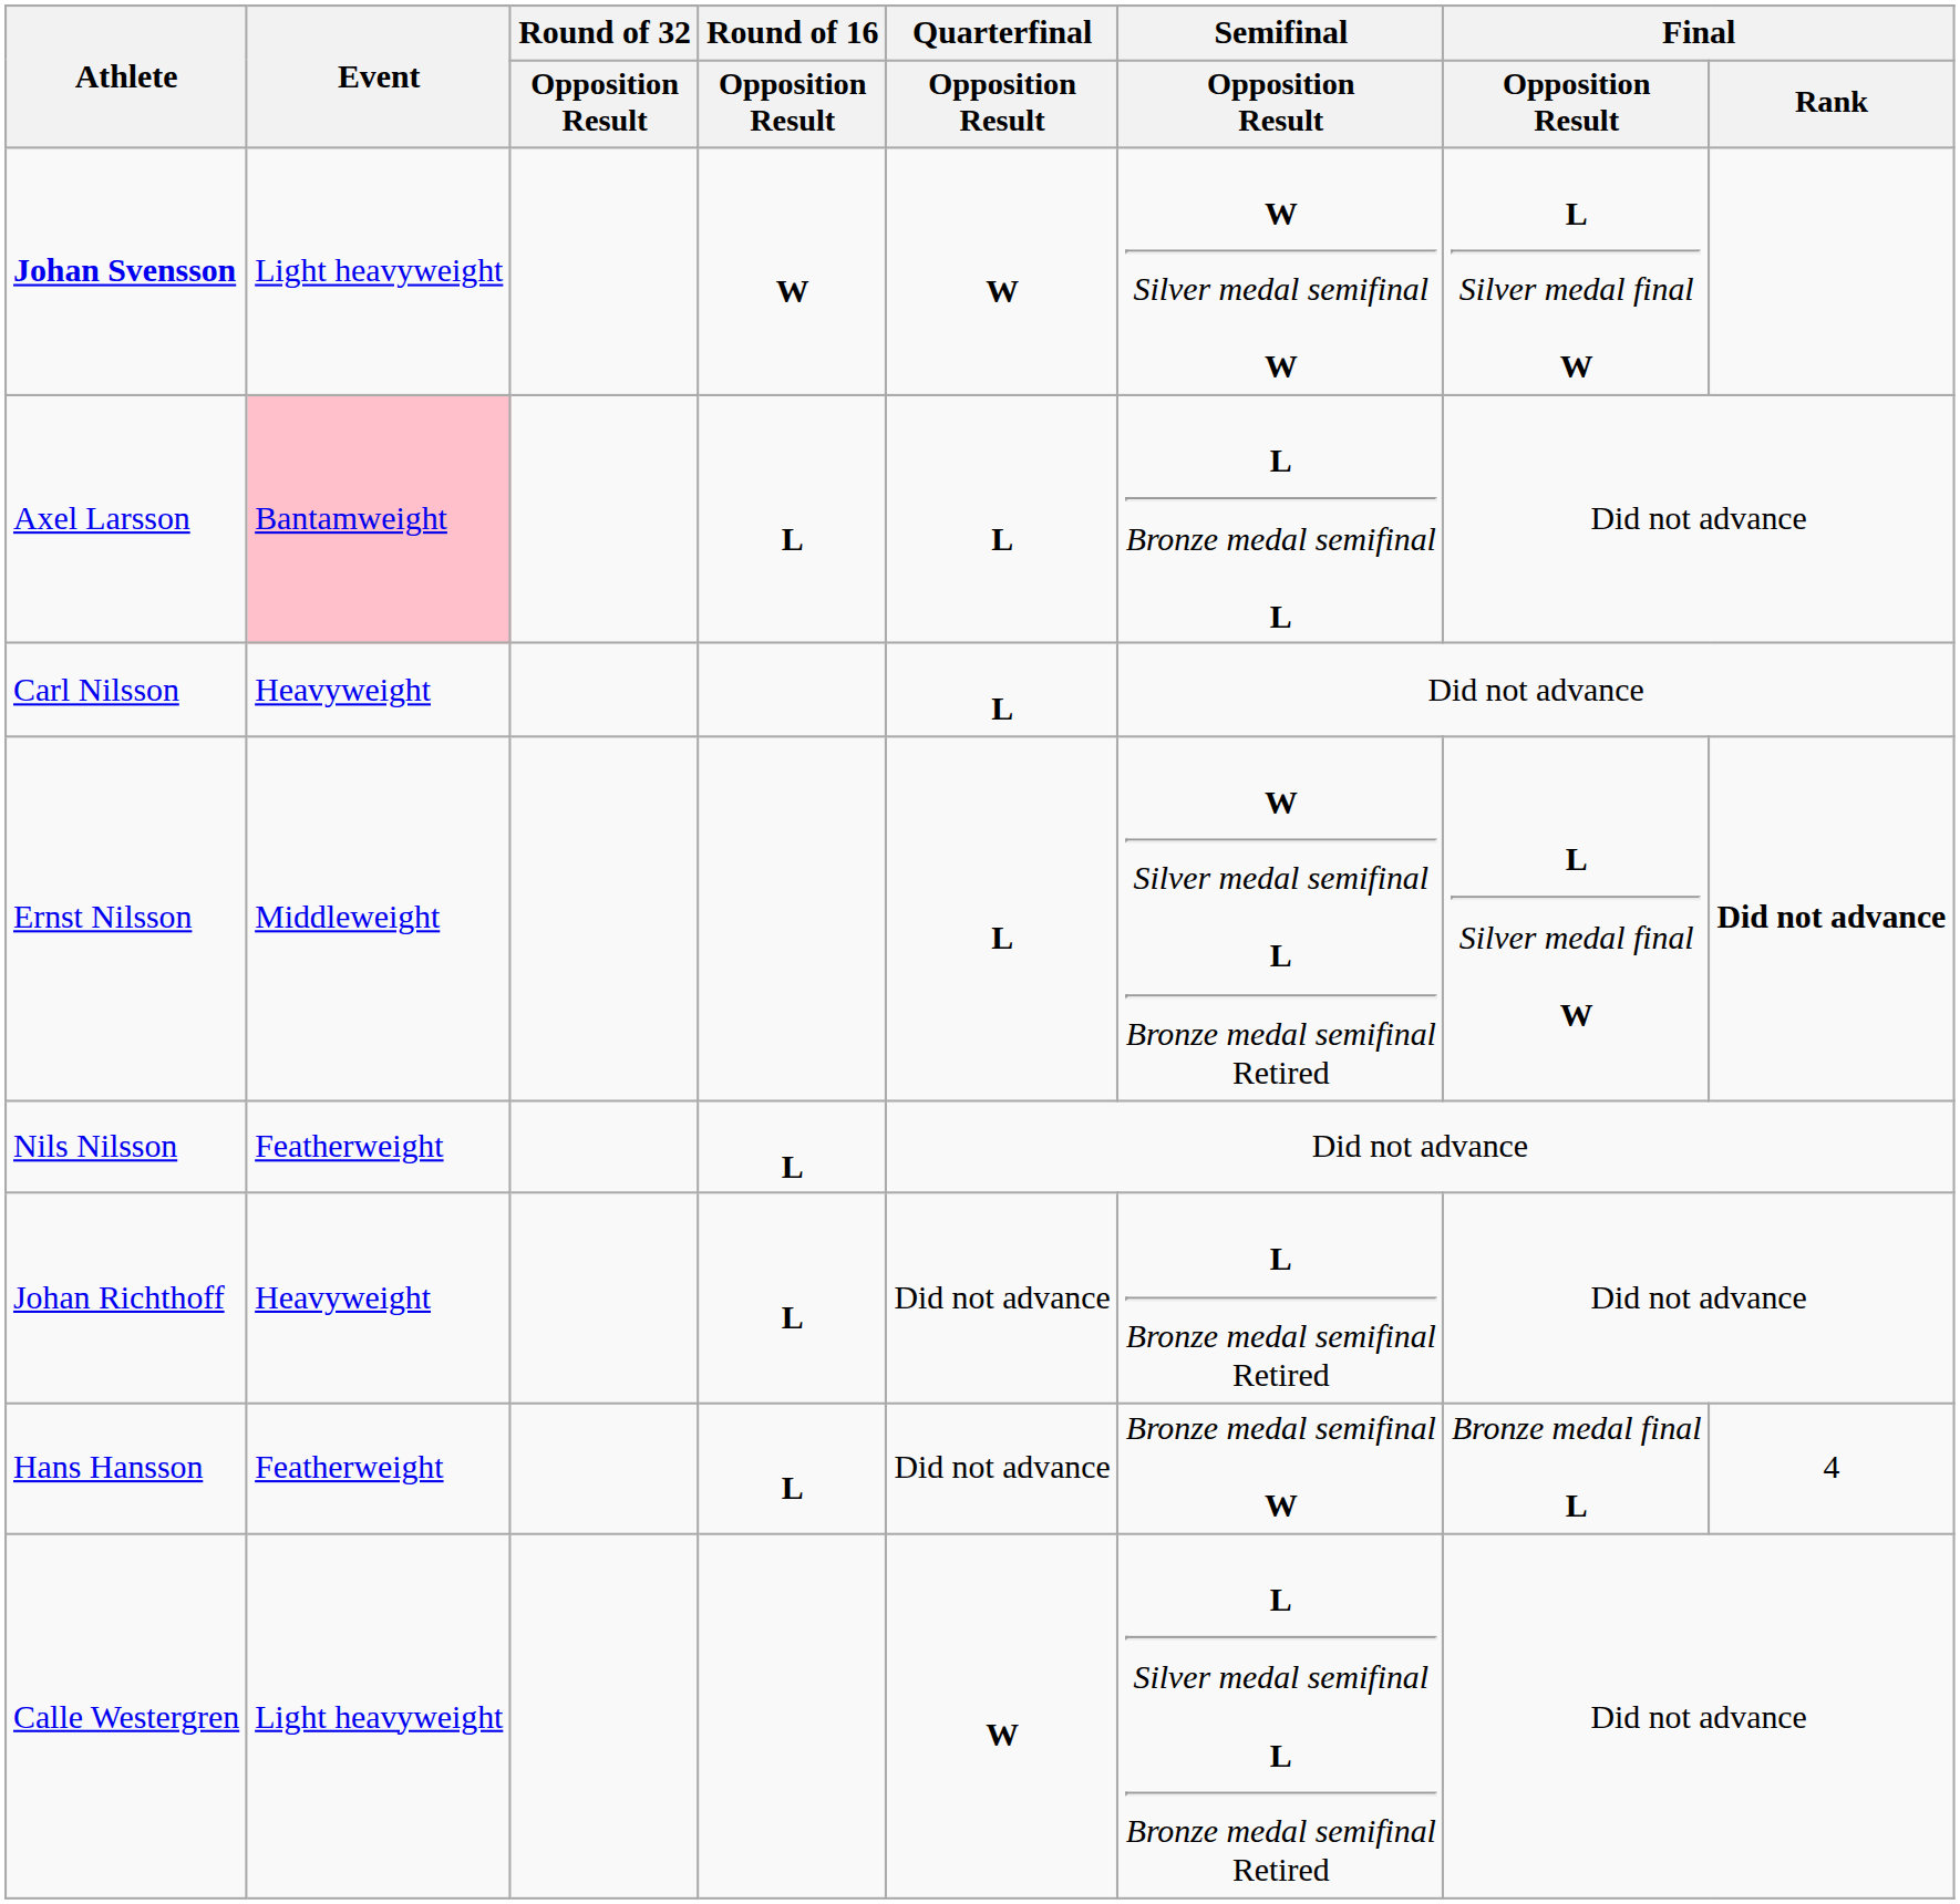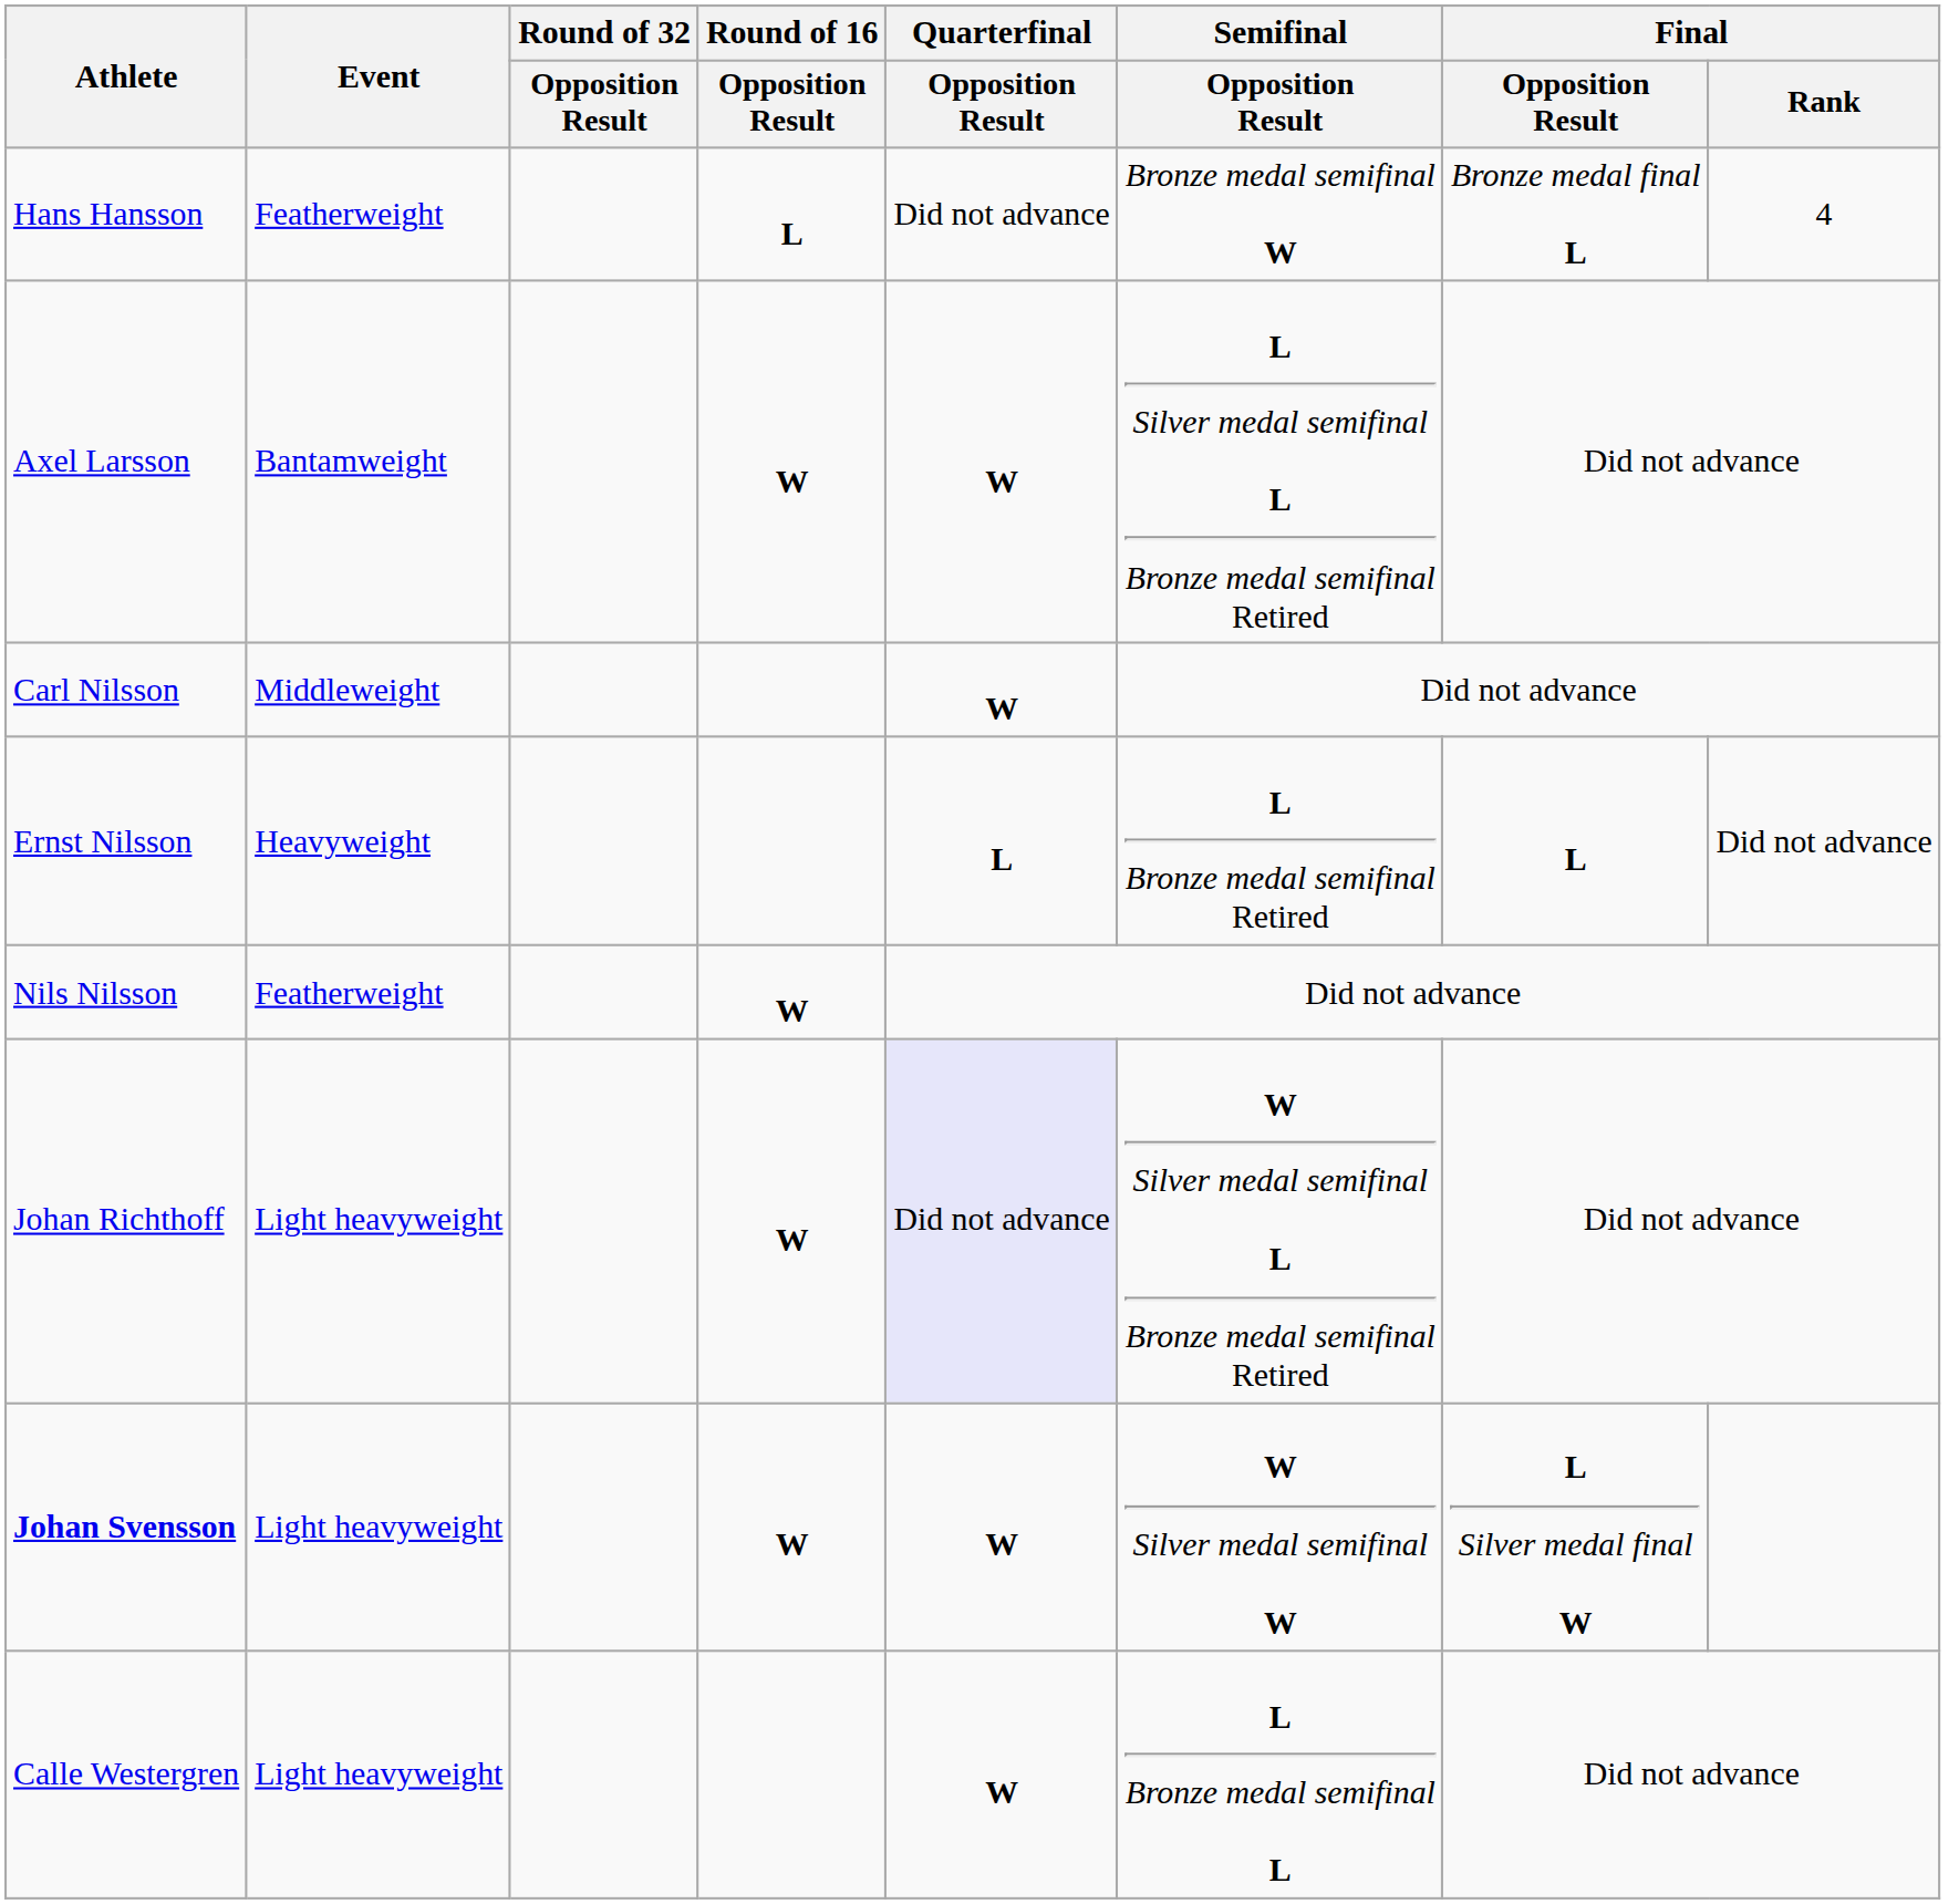rows swapped: Hans Hansson <-> Johan Svensson
Axel Larsson | Event: pink background -> no background
Axel Larsson | Round of 16 / Opposition Result: L -> W
Axel Larsson | Quarterfinal / Opposition Result: L -> W
Axel Larsson | Semifinal / Opposition Result: L Bronze medal semifinal L -> L Silver medal semifinal L Bronze medal semifinal Retired
Carl Nilsson | Event: Heavyweight -> Middleweight
Carl Nilsson | Quarterfinal / Opposition Result: L -> W
Ernst Nilsson | Event: Middleweight -> Heavyweight
Ernst Nilsson | Semifinal / Opposition Result: W Silver medal semifinal L Bronze medal semifinal Retired -> L Bronze medal semifinal Retired
Ernst Nilsson | Final / Opposition Result: L Silver medal final W -> L
Ernst Nilsson | Final / Rank: bold -> normal
Nils Nilsson | Round of 16 / Opposition Result: L -> W
Johan Richthoff | Event: Heavyweight -> Light heavyweight
Johan Richthoff | Round of 16 / Opposition Result: L -> W
Johan Richthoff | Quarterfinal / Opposition Result: no background -> lavender background
Johan Richthoff | Semifinal / Opposition Result: L Bronze medal semifinal Retired -> W Silver medal semifinal L Bronze medal semifinal Retired
Calle Westergren | Semifinal / Opposition Result: L Silver medal semifinal L Bronze medal semifinal Retired -> L Bronze medal semifinal L
